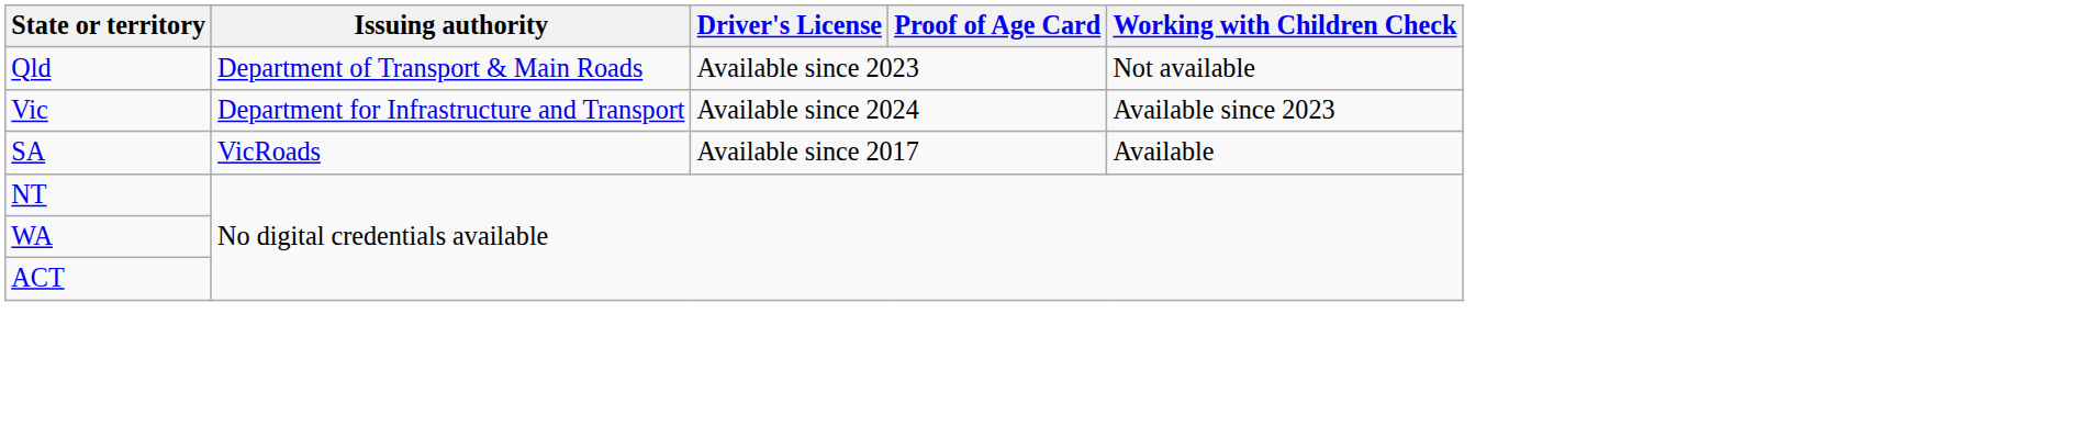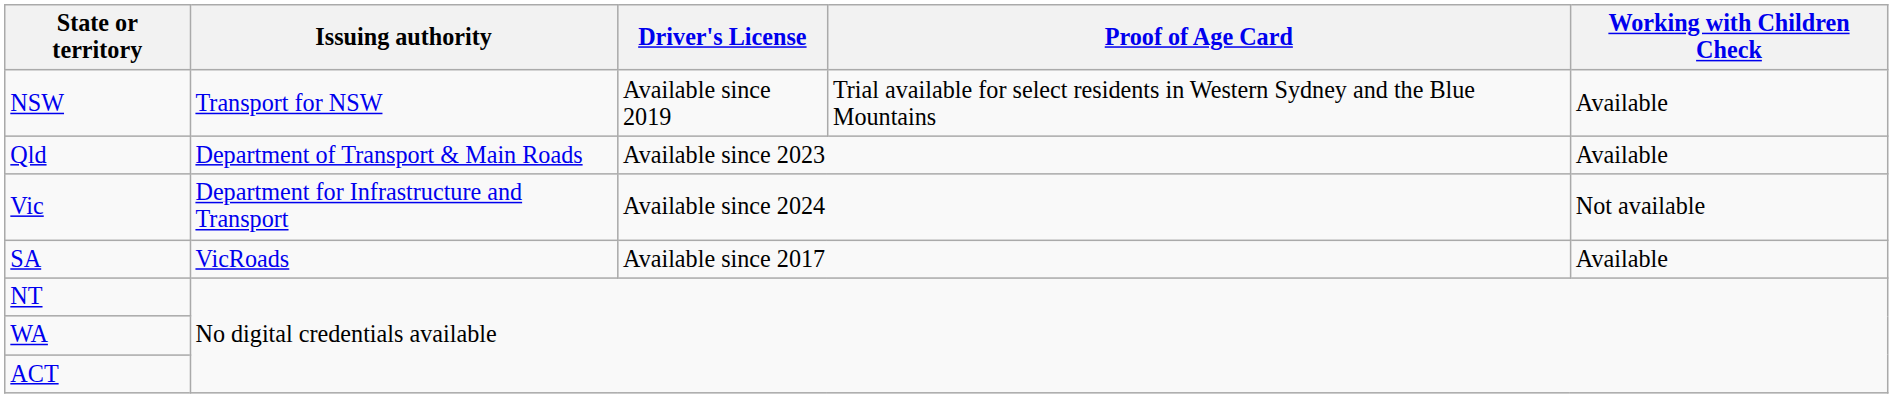+ row: NSW | Transport for NSW | Available since 2019 | Trial available for select residents in Western Sydney and the Blue Mountains | Available
Qld | Working with Children Check: Not available -> Available
Vic | Working with Children Check: Available since 2023 -> Not available
